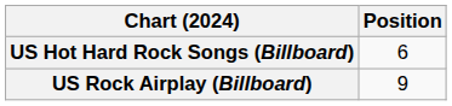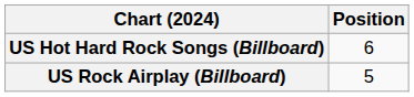US Rock Airplay (Billboard) | Position: 9 -> 5
